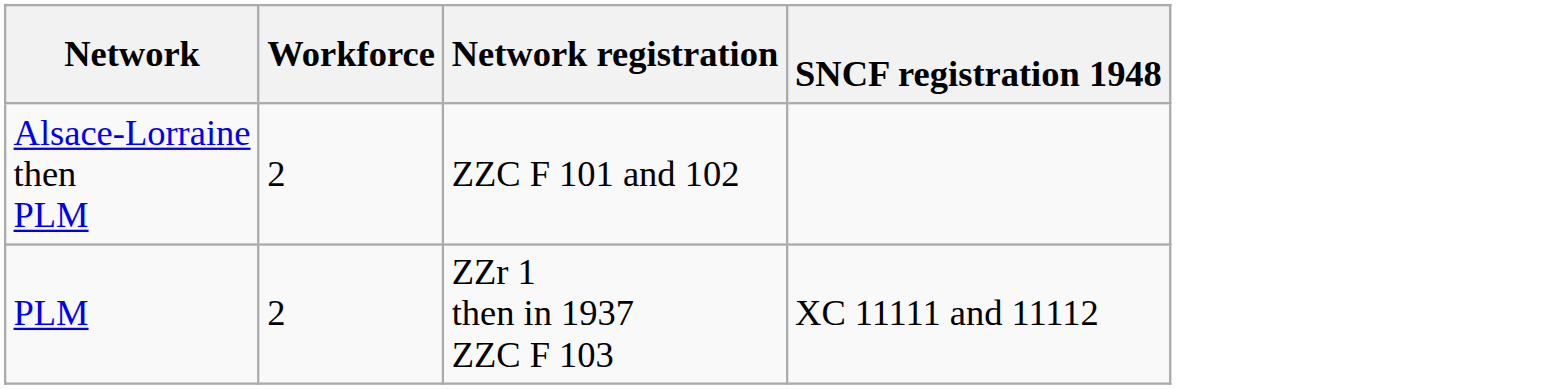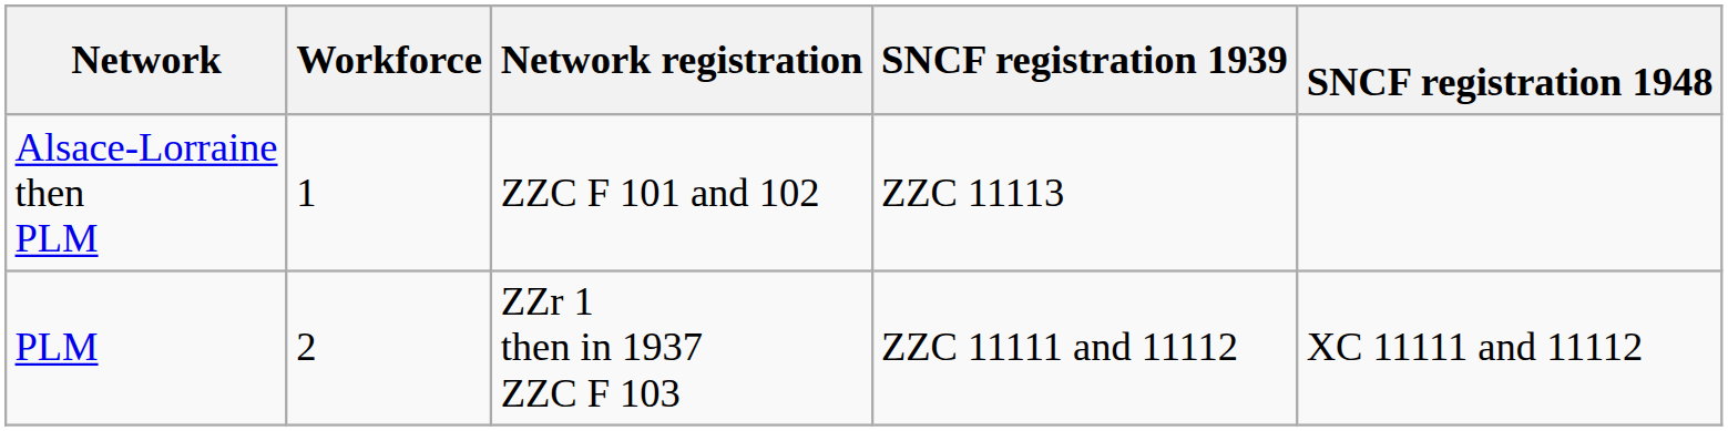+ column: SNCF registration 1939 | ZZC 11113 | ZZC 11111 and 11112
Alsace-Lorraine then PLM | Workforce: 2 -> 1
